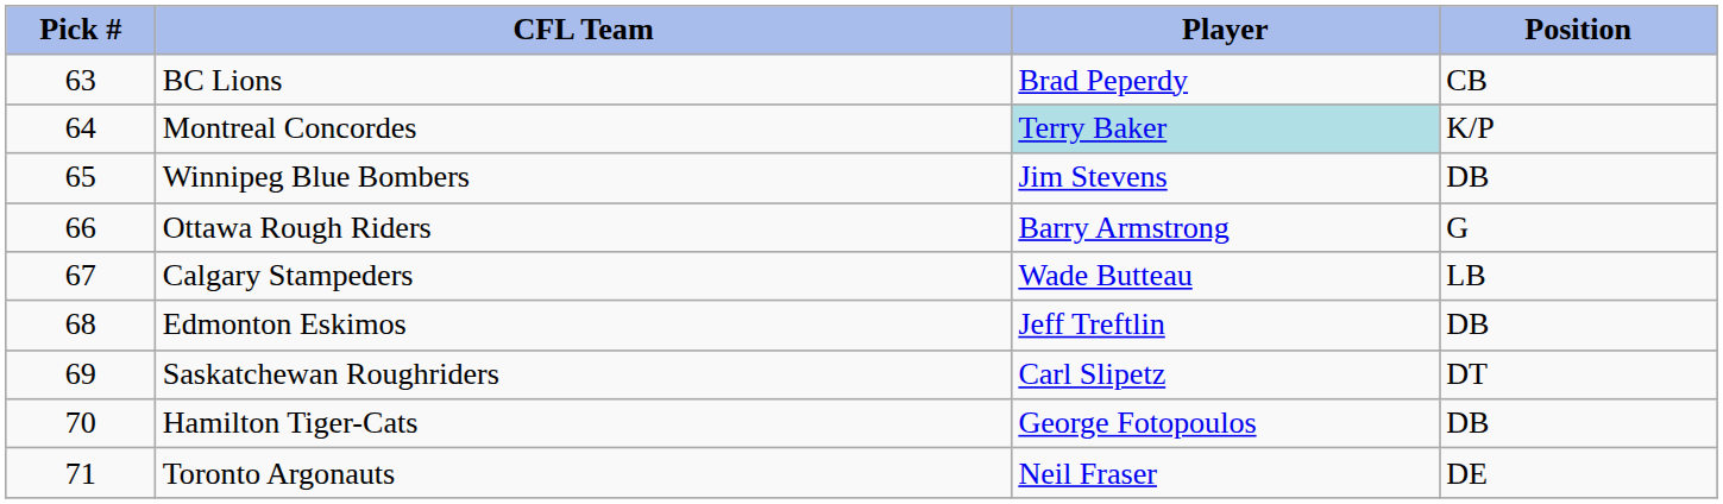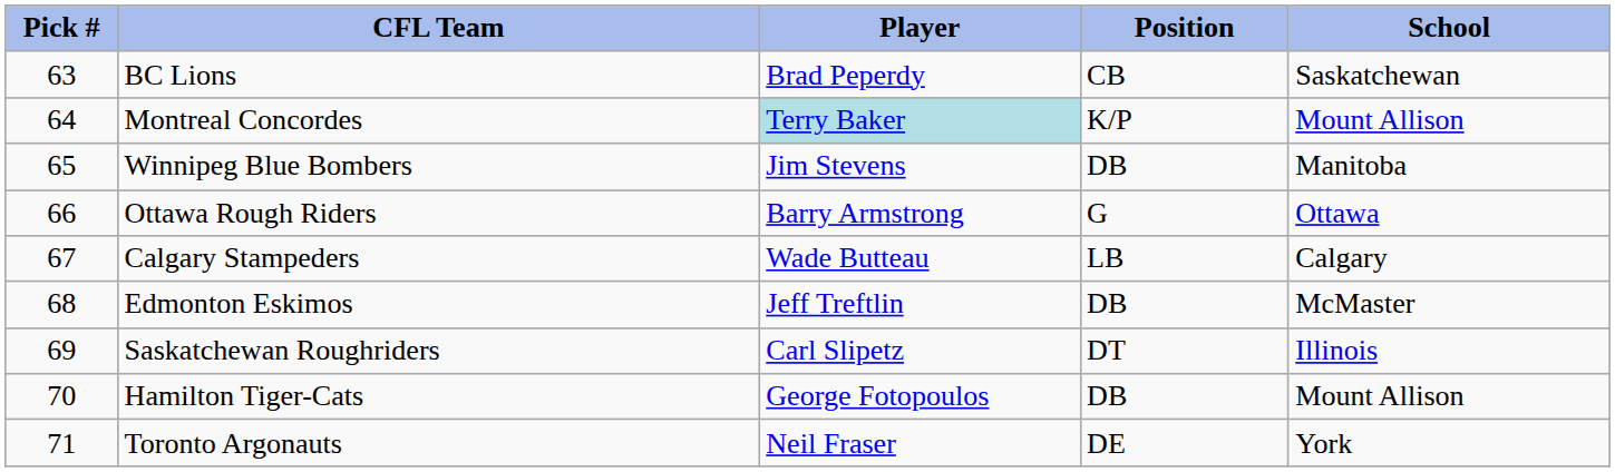+ column: School | Saskatchewan | Mount Allison | Manitoba | Ottawa | Calgary | McMaster | Illinois | Mount Allison | York
